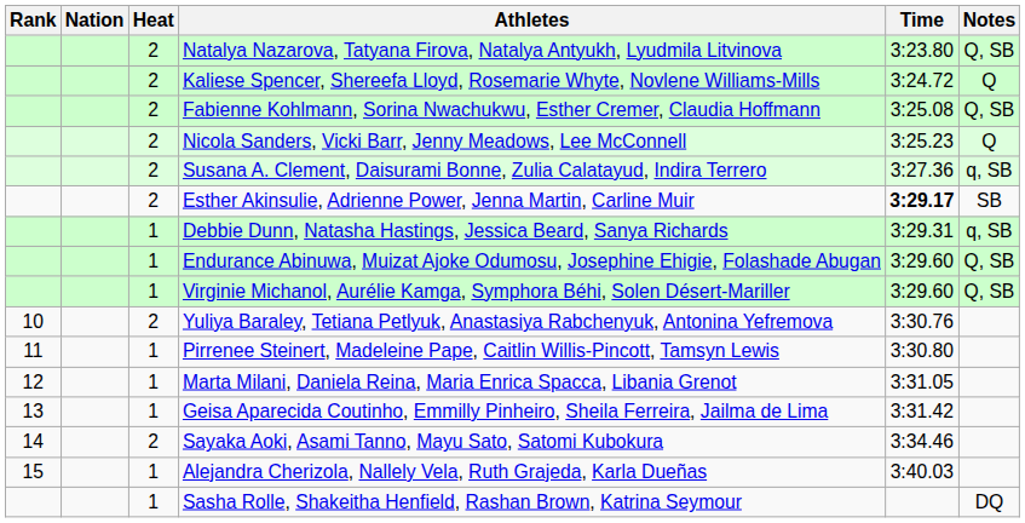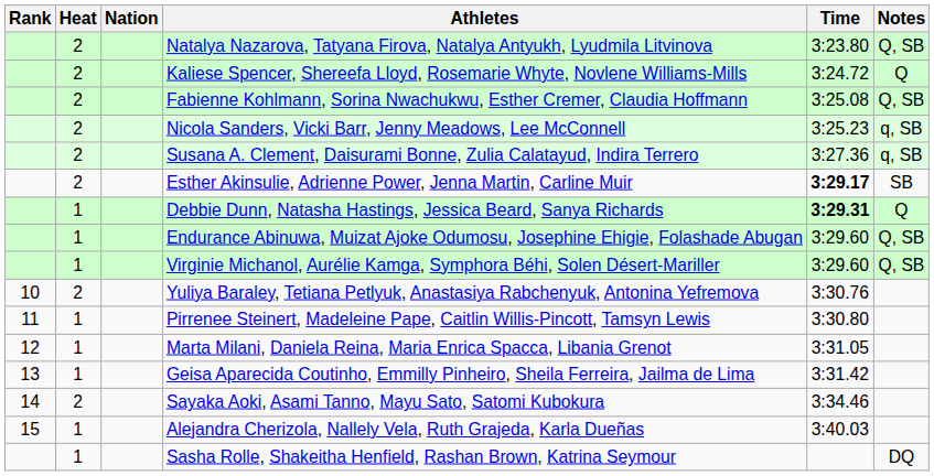columns swapped: Heat <-> Nation
Nicola Sanders, Vicki Barr, Jenny Meadows, Lee McConnell | Notes: Q -> q, SB
Debbie Dunn, Natasha Hastings, Jessica Beard, Sanya Richards | Time: normal -> bold
Debbie Dunn, Natasha Hastings, Jessica Beard, Sanya Richards | Notes: q, SB -> Q
